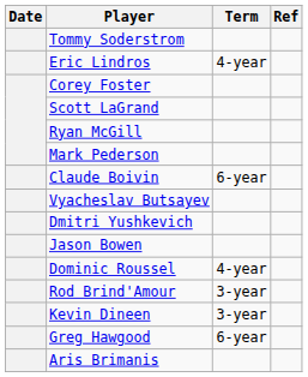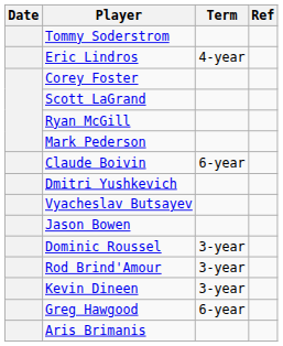rows swapped: Dmitri Yushkevich <-> Vyacheslav Butsayev
Dominic Roussel | Term: 4-year -> 3-year
